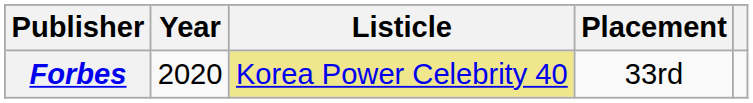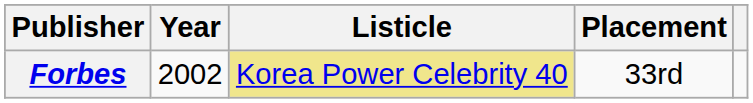Forbes | Year: 2020 -> 2002
